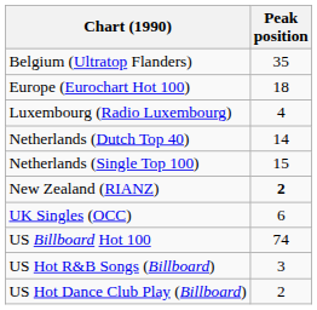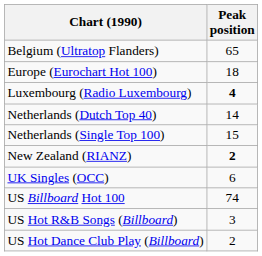Belgium (Ultratop Flanders) | Peak position: 35 -> 65
Luxembourg (Radio Luxembourg) | Peak position: normal -> bold
